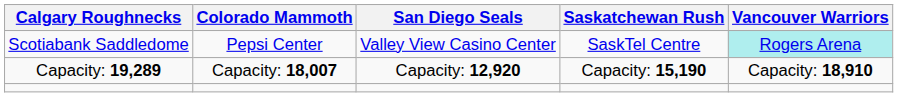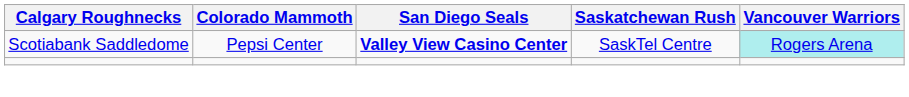Scotiabank Saddledome | San Diego Seals: normal -> bold
- row: Capacity: 19,289 | Capacity: 18,007 | Capacity: 12,920 | Capacity: 15,190 | Capacity: 18,910
